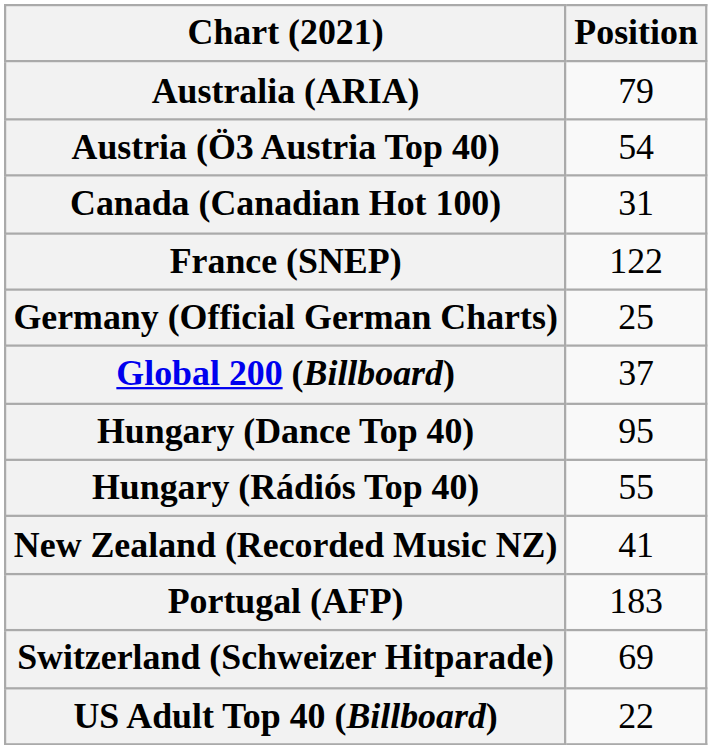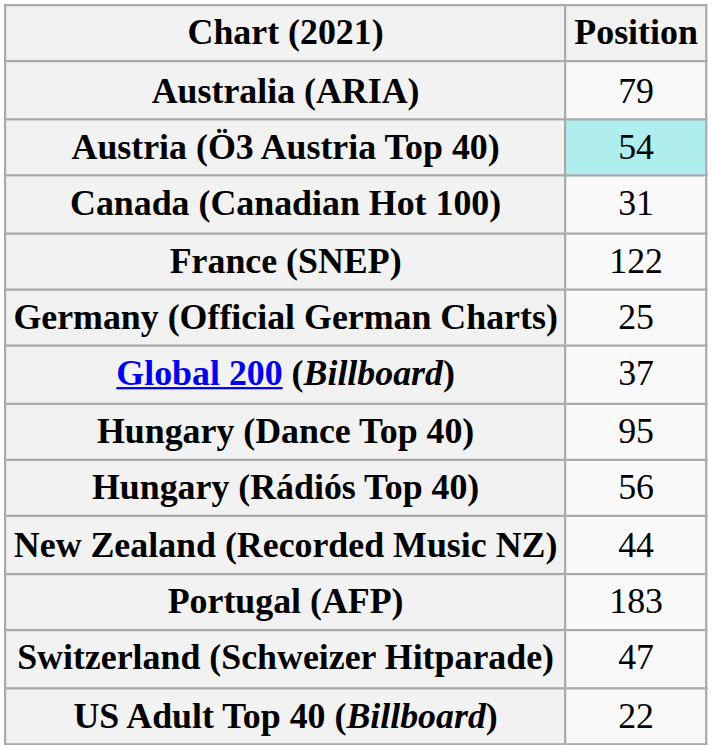Austria (Ö3 Austria Top 40) | Position: no background -> paleturquoise background
Hungary (Rádiós Top 40) | Position: 55 -> 56
New Zealand (Recorded Music NZ) | Position: 41 -> 44
Switzerland (Schweizer Hitparade) | Position: 69 -> 47
